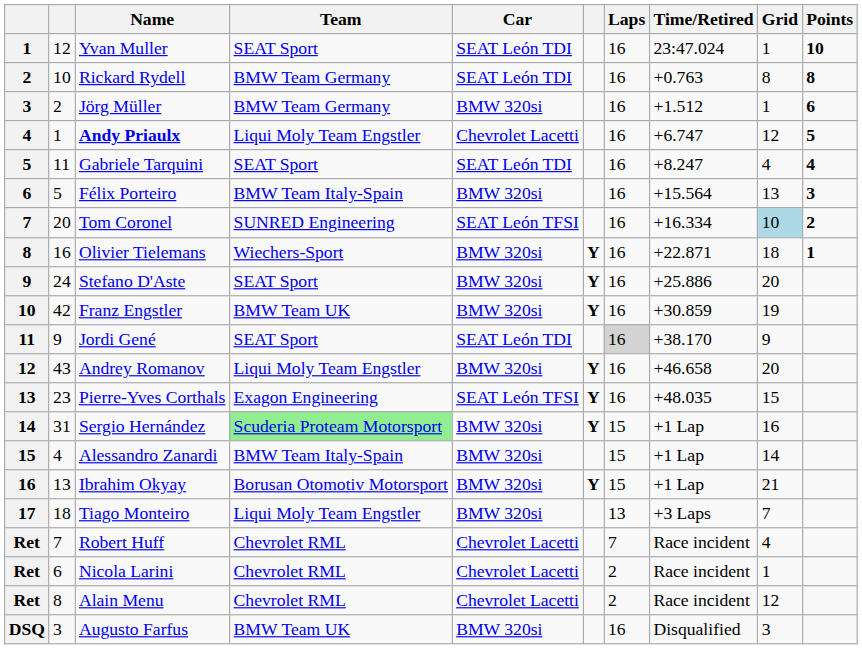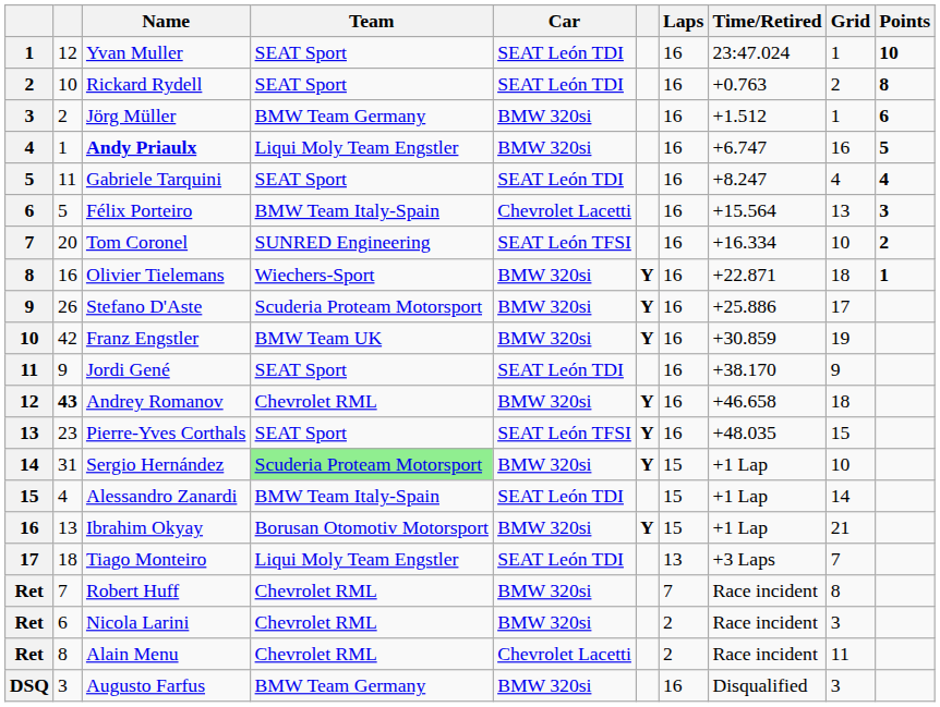Rickard Rydell | Team: BMW Team Germany -> SEAT Sport
Rickard Rydell | Grid: 8 -> 2
Andy Priaulx | Car: Chevrolet Lacetti -> BMW 320si
Andy Priaulx | Grid: 12 -> 16
Félix Porteiro | Car: BMW 320si -> Chevrolet Lacetti
Tom Coronel | Grid: lightblue background -> no background
Stefano D'Aste | column 2: 24 -> 26
Stefano D'Aste | Team: SEAT Sport -> Scuderia Proteam Motorsport
Stefano D'Aste | Grid: 20 -> 17
Jordi Gené | Laps: lightgrey background -> no background
Andrey Romanov | column 2: normal -> bold
Andrey Romanov | Team: Liqui Moly Team Engstler -> Chevrolet RML
Andrey Romanov | Grid: 20 -> 18
Pierre-Yves Corthals | Team: Exagon Engineering -> SEAT Sport
Sergio Hernández | Grid: 16 -> 10
Alessandro Zanardi | Car: BMW 320si -> SEAT León TDI
Tiago Monteiro | Car: BMW 320si -> SEAT León TDI
Robert Huff | Car: Chevrolet Lacetti -> BMW 320si
Robert Huff | Grid: 4 -> 8
Nicola Larini | Car: Chevrolet Lacetti -> BMW 320si
Nicola Larini | Grid: 1 -> 3
Alain Menu | Grid: 12 -> 11
Augusto Farfus | Team: BMW Team UK -> BMW Team Germany
